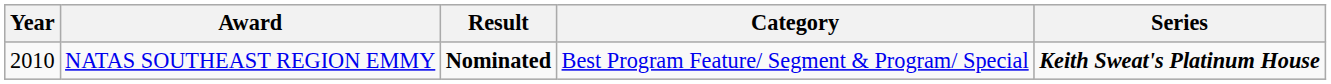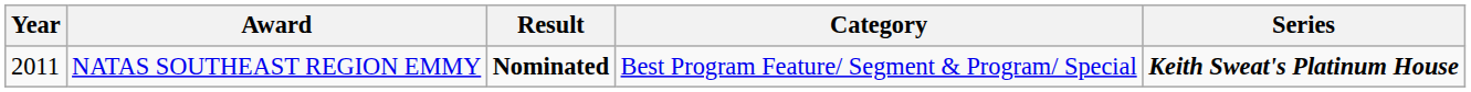NATAS SOUTHEAST REGION EMMY | Year: 2010 -> 2011
